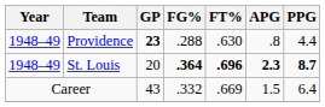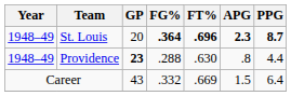rows swapped: Providence <-> St. Louis
